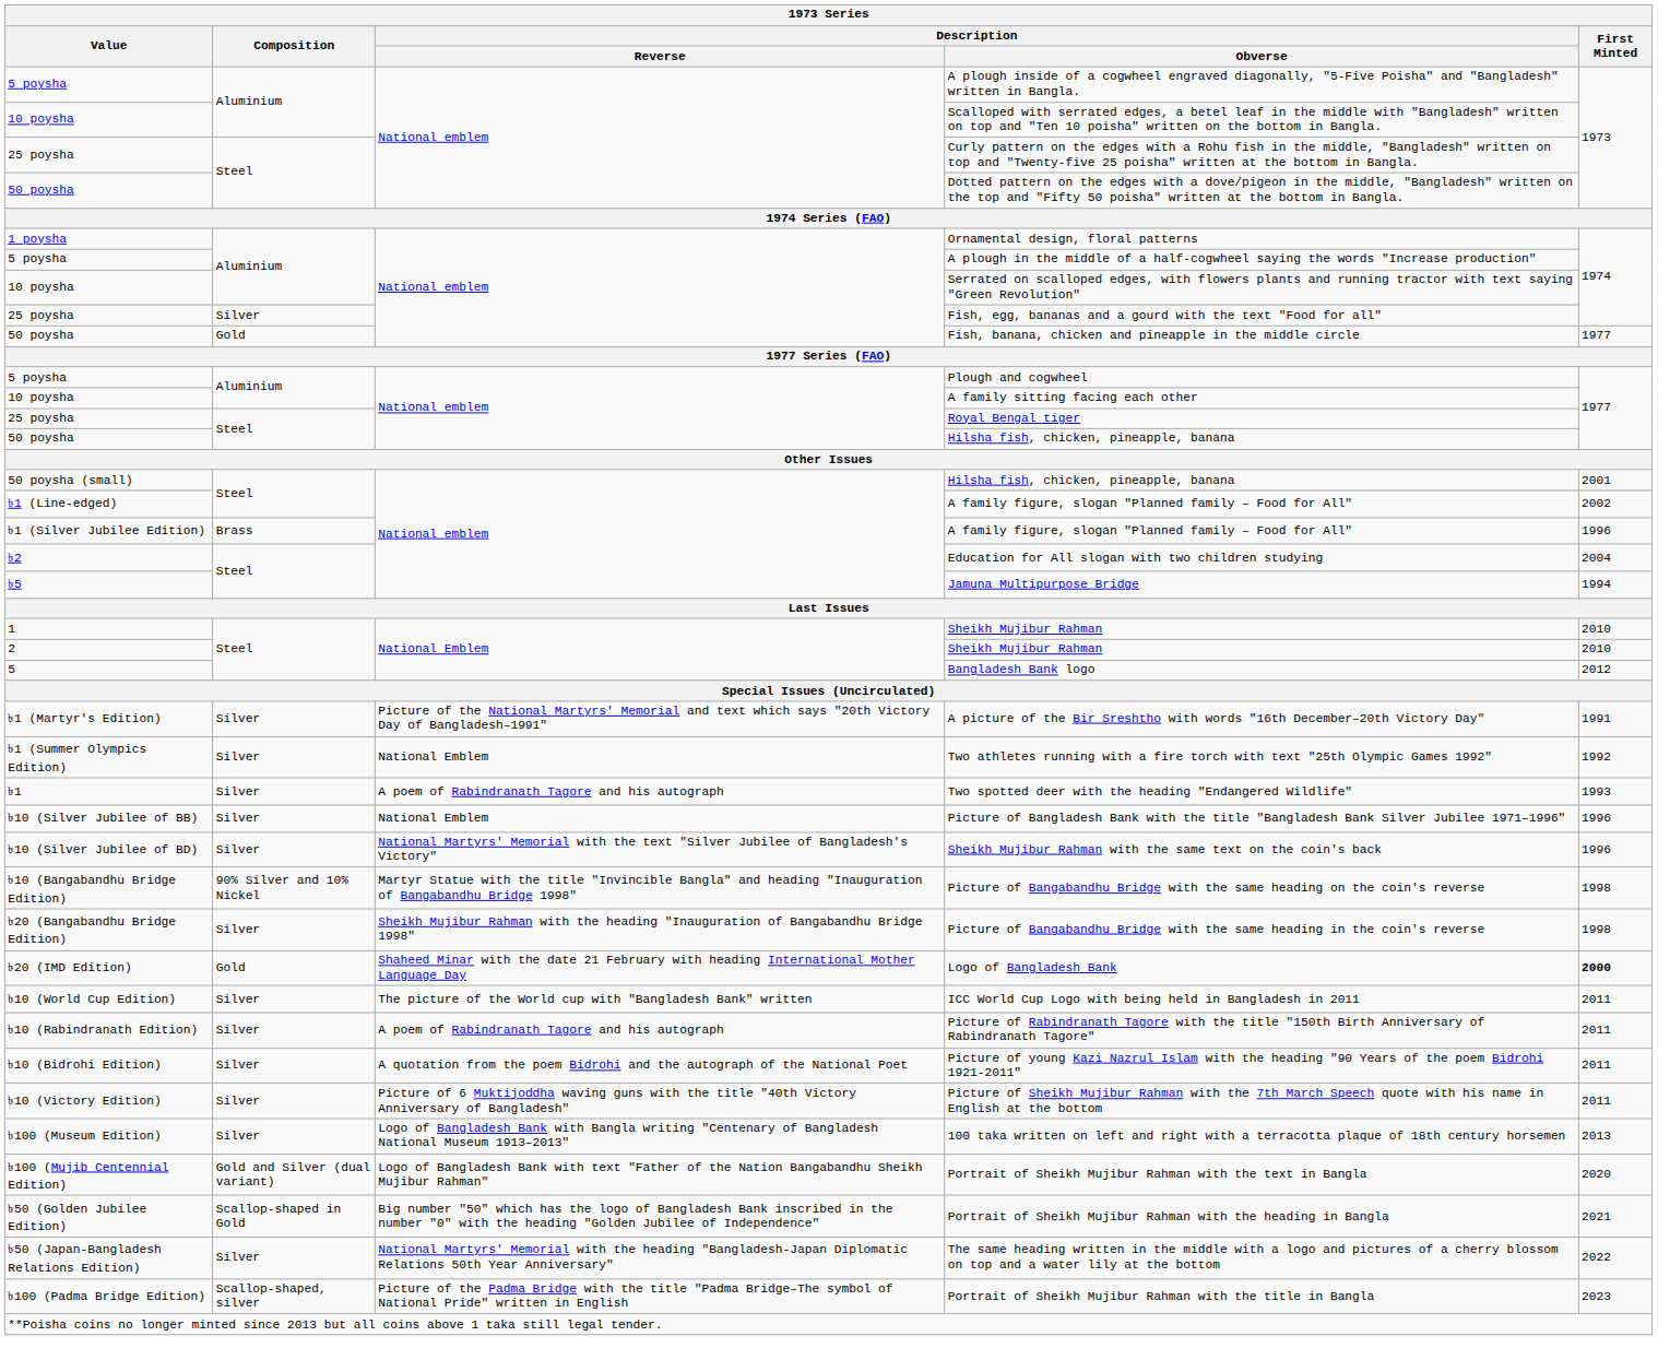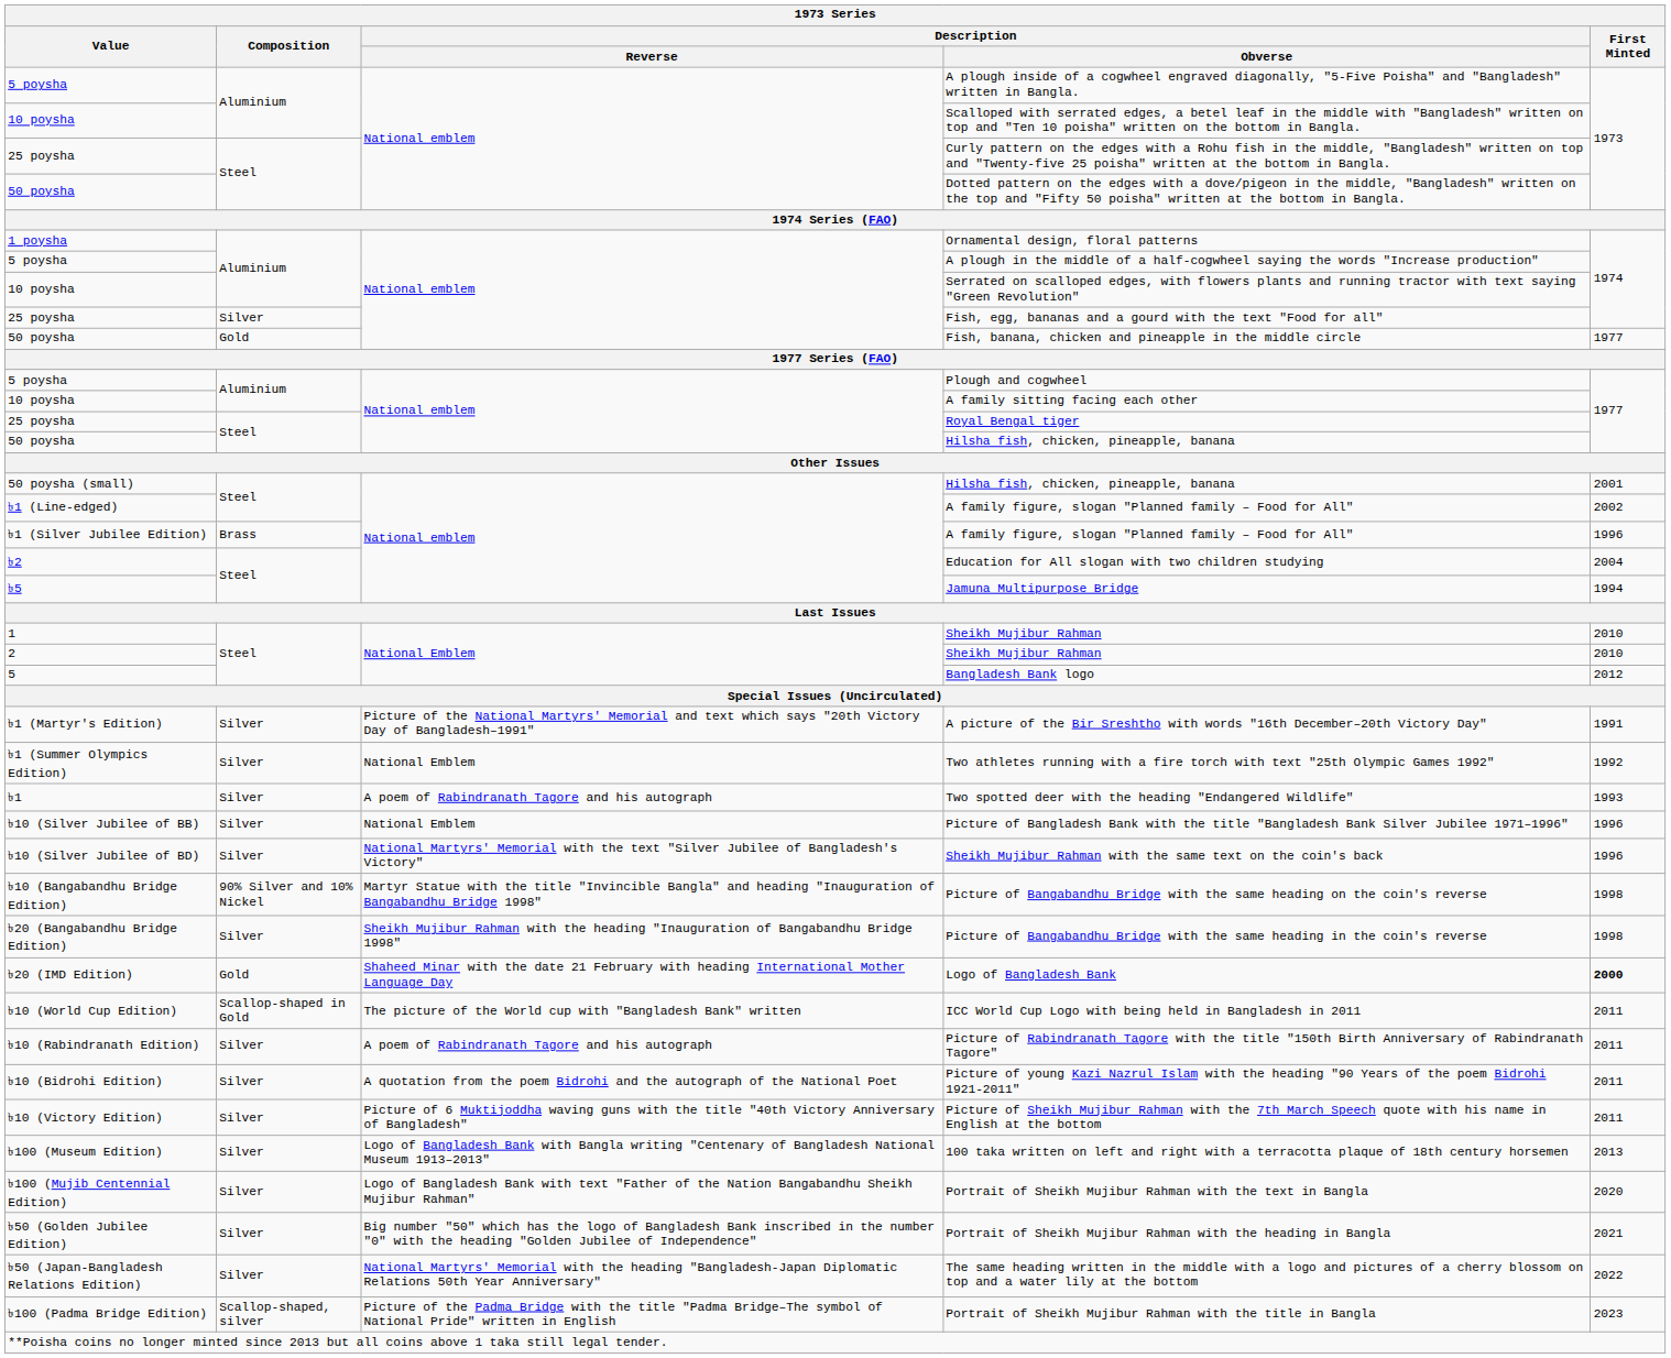ICC World Cup Logo with being held in Bangladesh in 2011 | Composition: Silver -> Scallop-shaped in Gold
Portrait of Sheikh Mujibur Rahman with the text in Bangla | Composition: Gold and Silver (dual variant) -> Silver
Portrait of Sheikh Mujibur Rahman with the heading in Bangla | Composition: Scallop-shaped in Gold -> Silver
